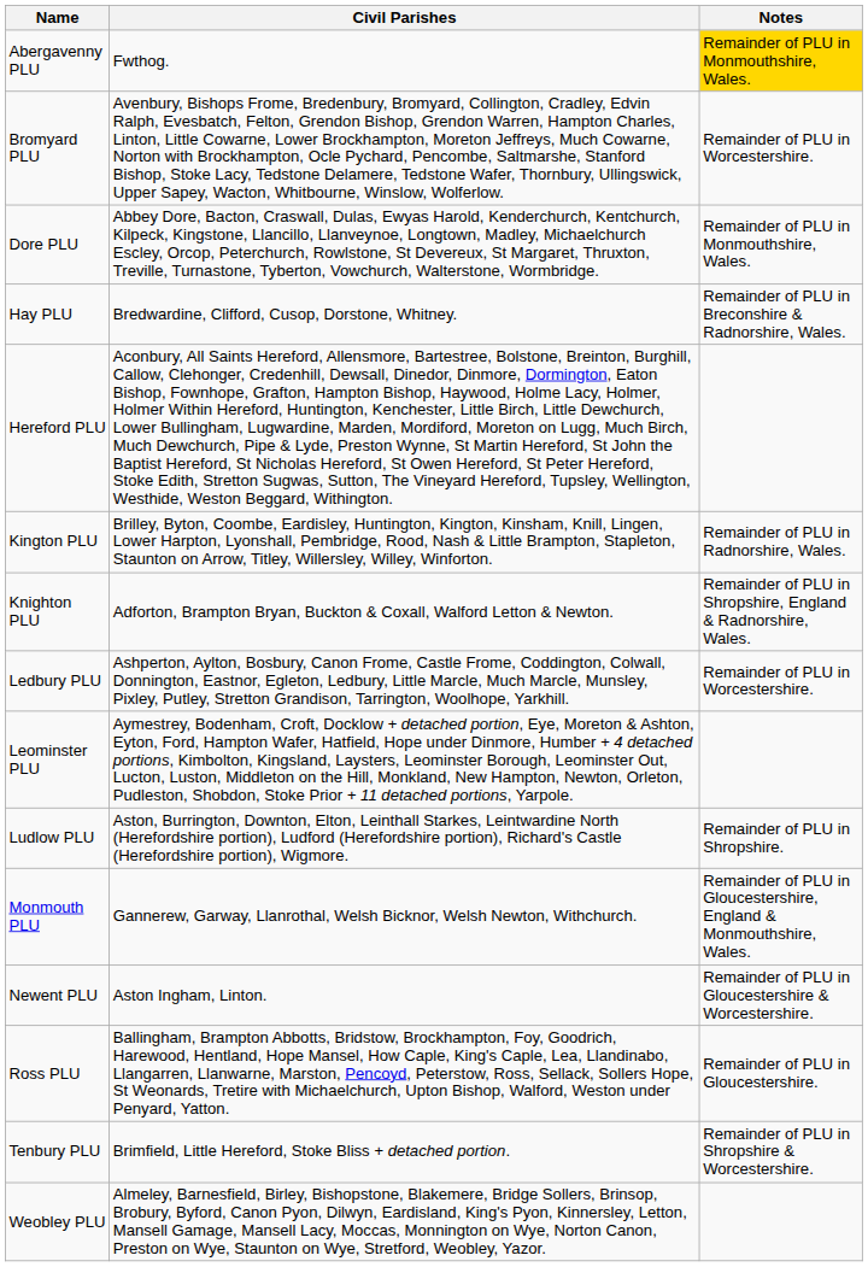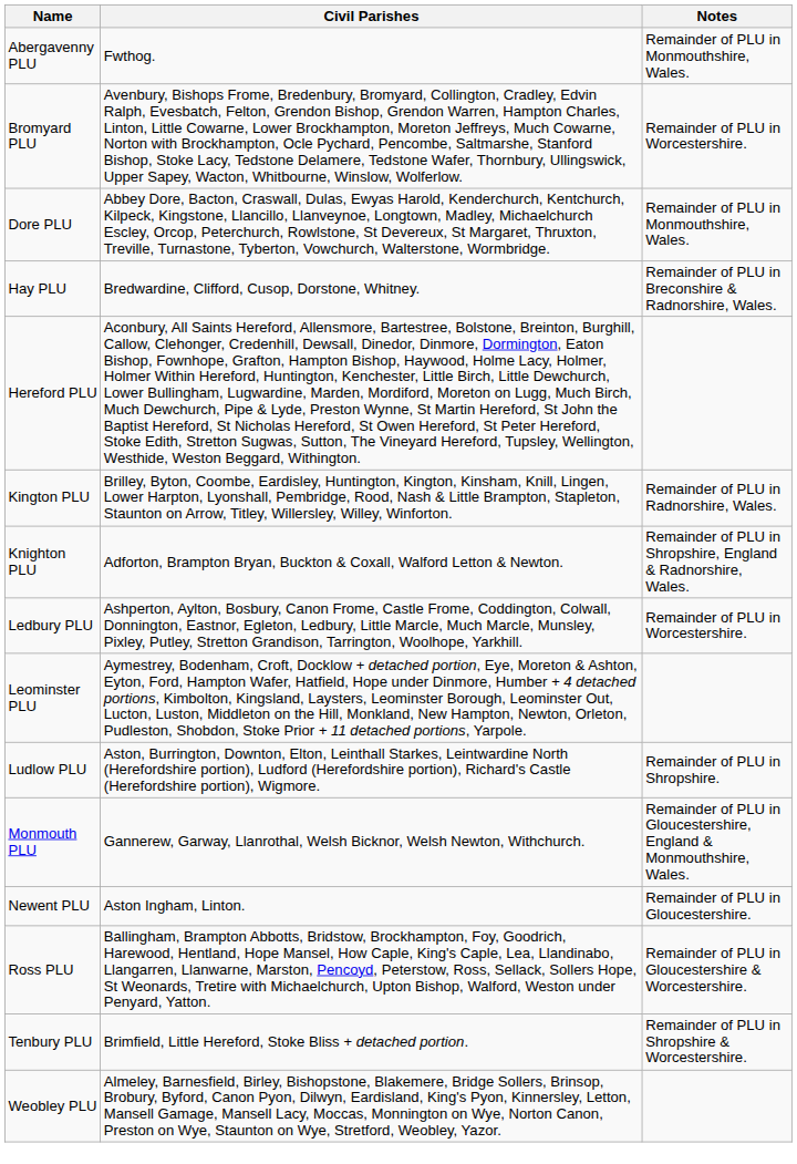Abergavenny PLU | Notes: gold background -> no background
Newent PLU | Notes: Remainder of PLU in Gloucestershire & Worcestershire. -> Remainder of PLU in Gloucestershire.
Ross PLU | Notes: Remainder of PLU in Gloucestershire. -> Remainder of PLU in Gloucestershire & Worcestershire.
